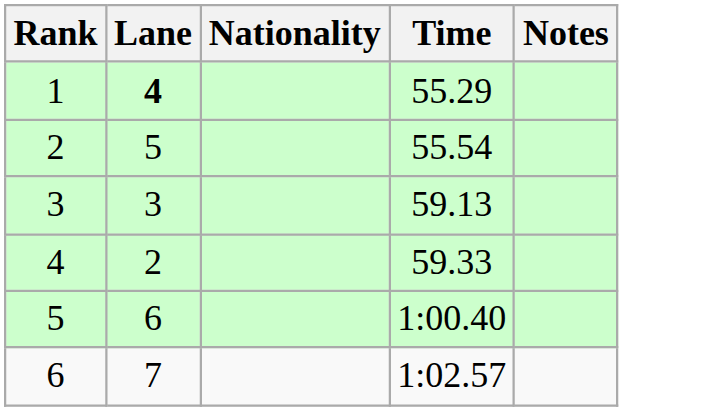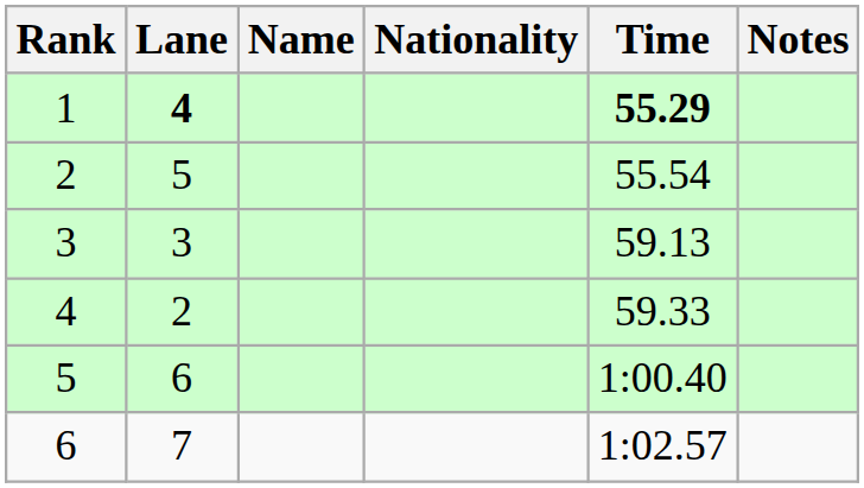+ column: Name
1 | Time: normal -> bold
